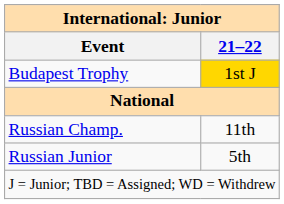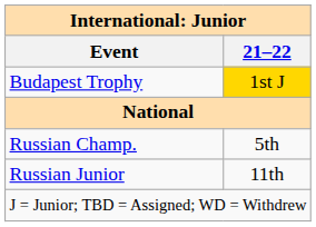Russian Champ. | 21–22: 11th -> 5th
Russian Junior | 21–22: 5th -> 11th
